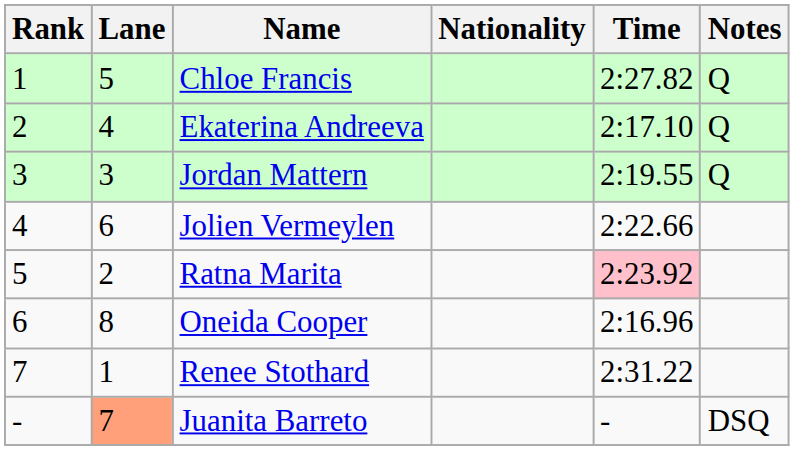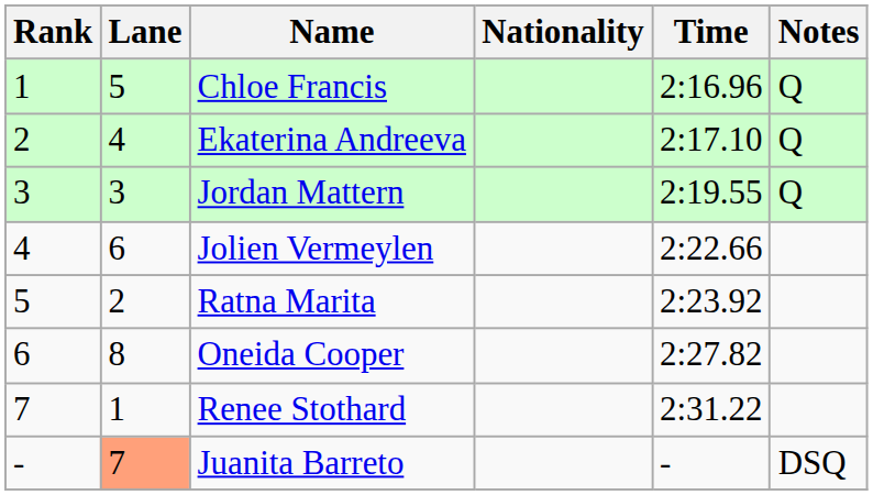Chloe Francis | Time: 2:27.82 -> 2:16.96
Ratna Marita | Time: pink background -> no background
Oneida Cooper | Time: 2:16.96 -> 2:27.82
